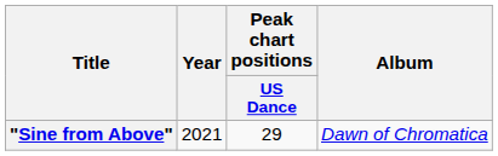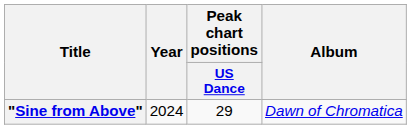"Sine from Above" | Year: 2021 -> 2024
